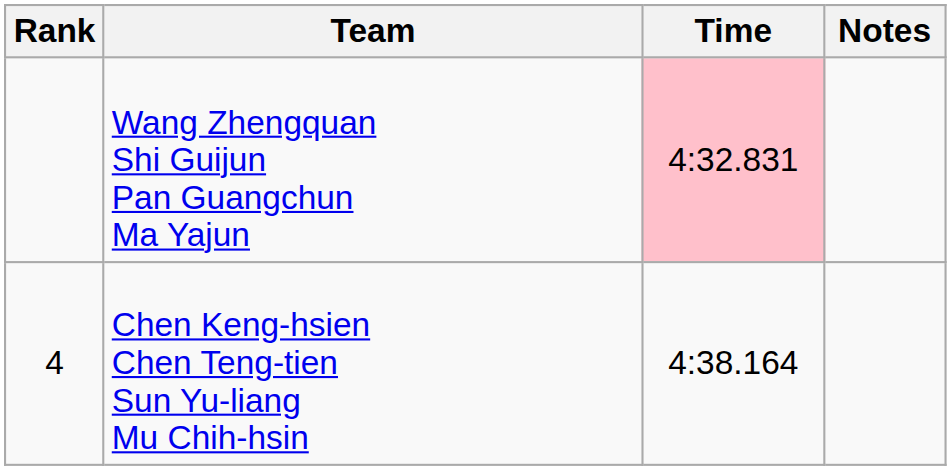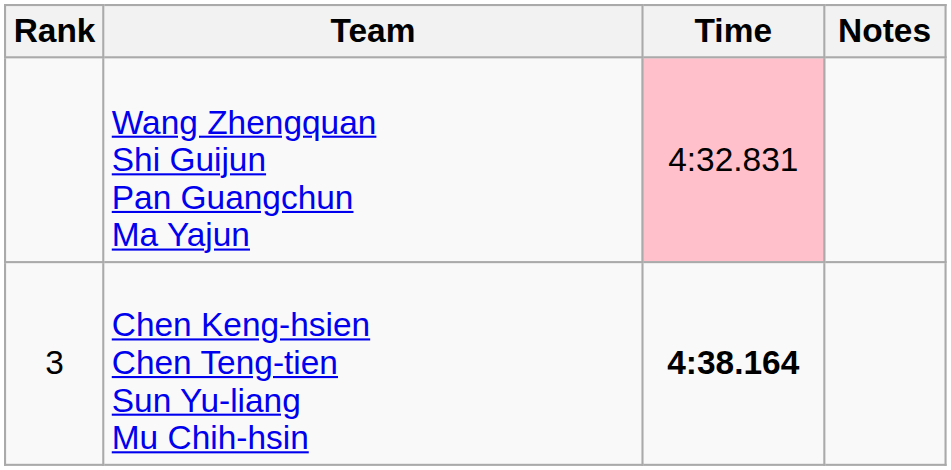Chen Keng-hsien Chen Teng-tien Sun Yu-liang Mu Chih-hsin | Rank: 4 -> 3
Chen Keng-hsien Chen Teng-tien Sun Yu-liang Mu Chih-hsin | Time: normal -> bold
